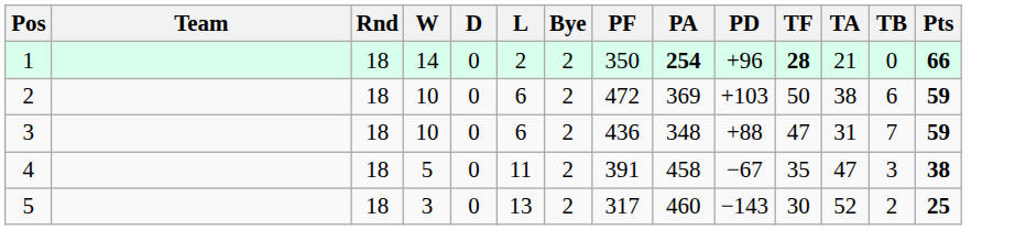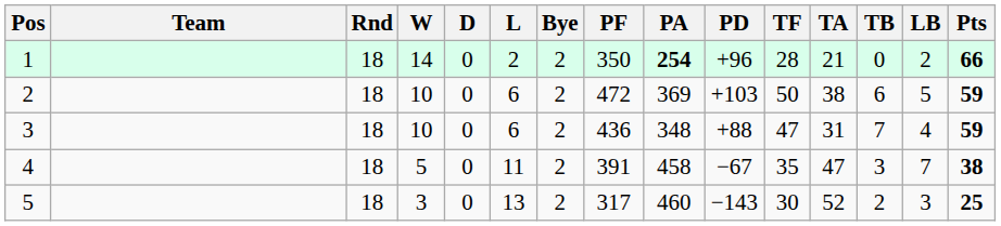+ column: LB | 2 | 5 | 4 | 7 | 3
1 | TF: bold -> normal
